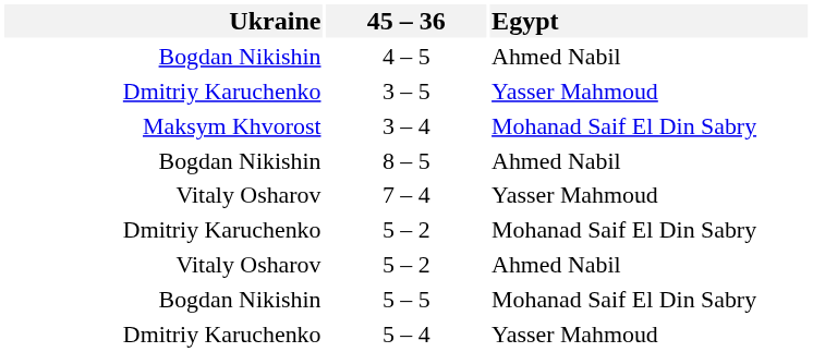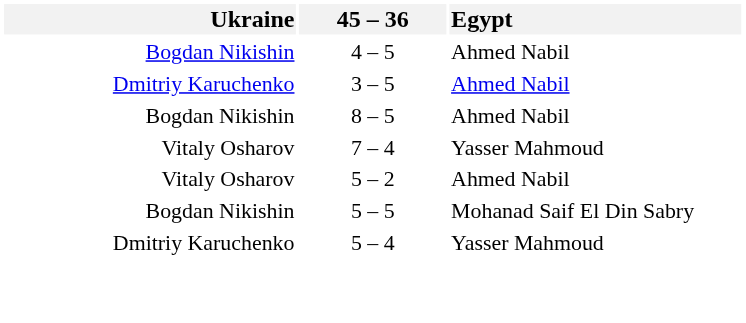3 – 5 | Egypt: Yasser Mahmoud -> Ahmed Nabil
- row: Maksym Khvorost | 3 – 4 | Mohanad Saif El Din Sabry
- row: Dmitriy Karuchenko | 5 – 2 | Mohanad Saif El Din Sabry
